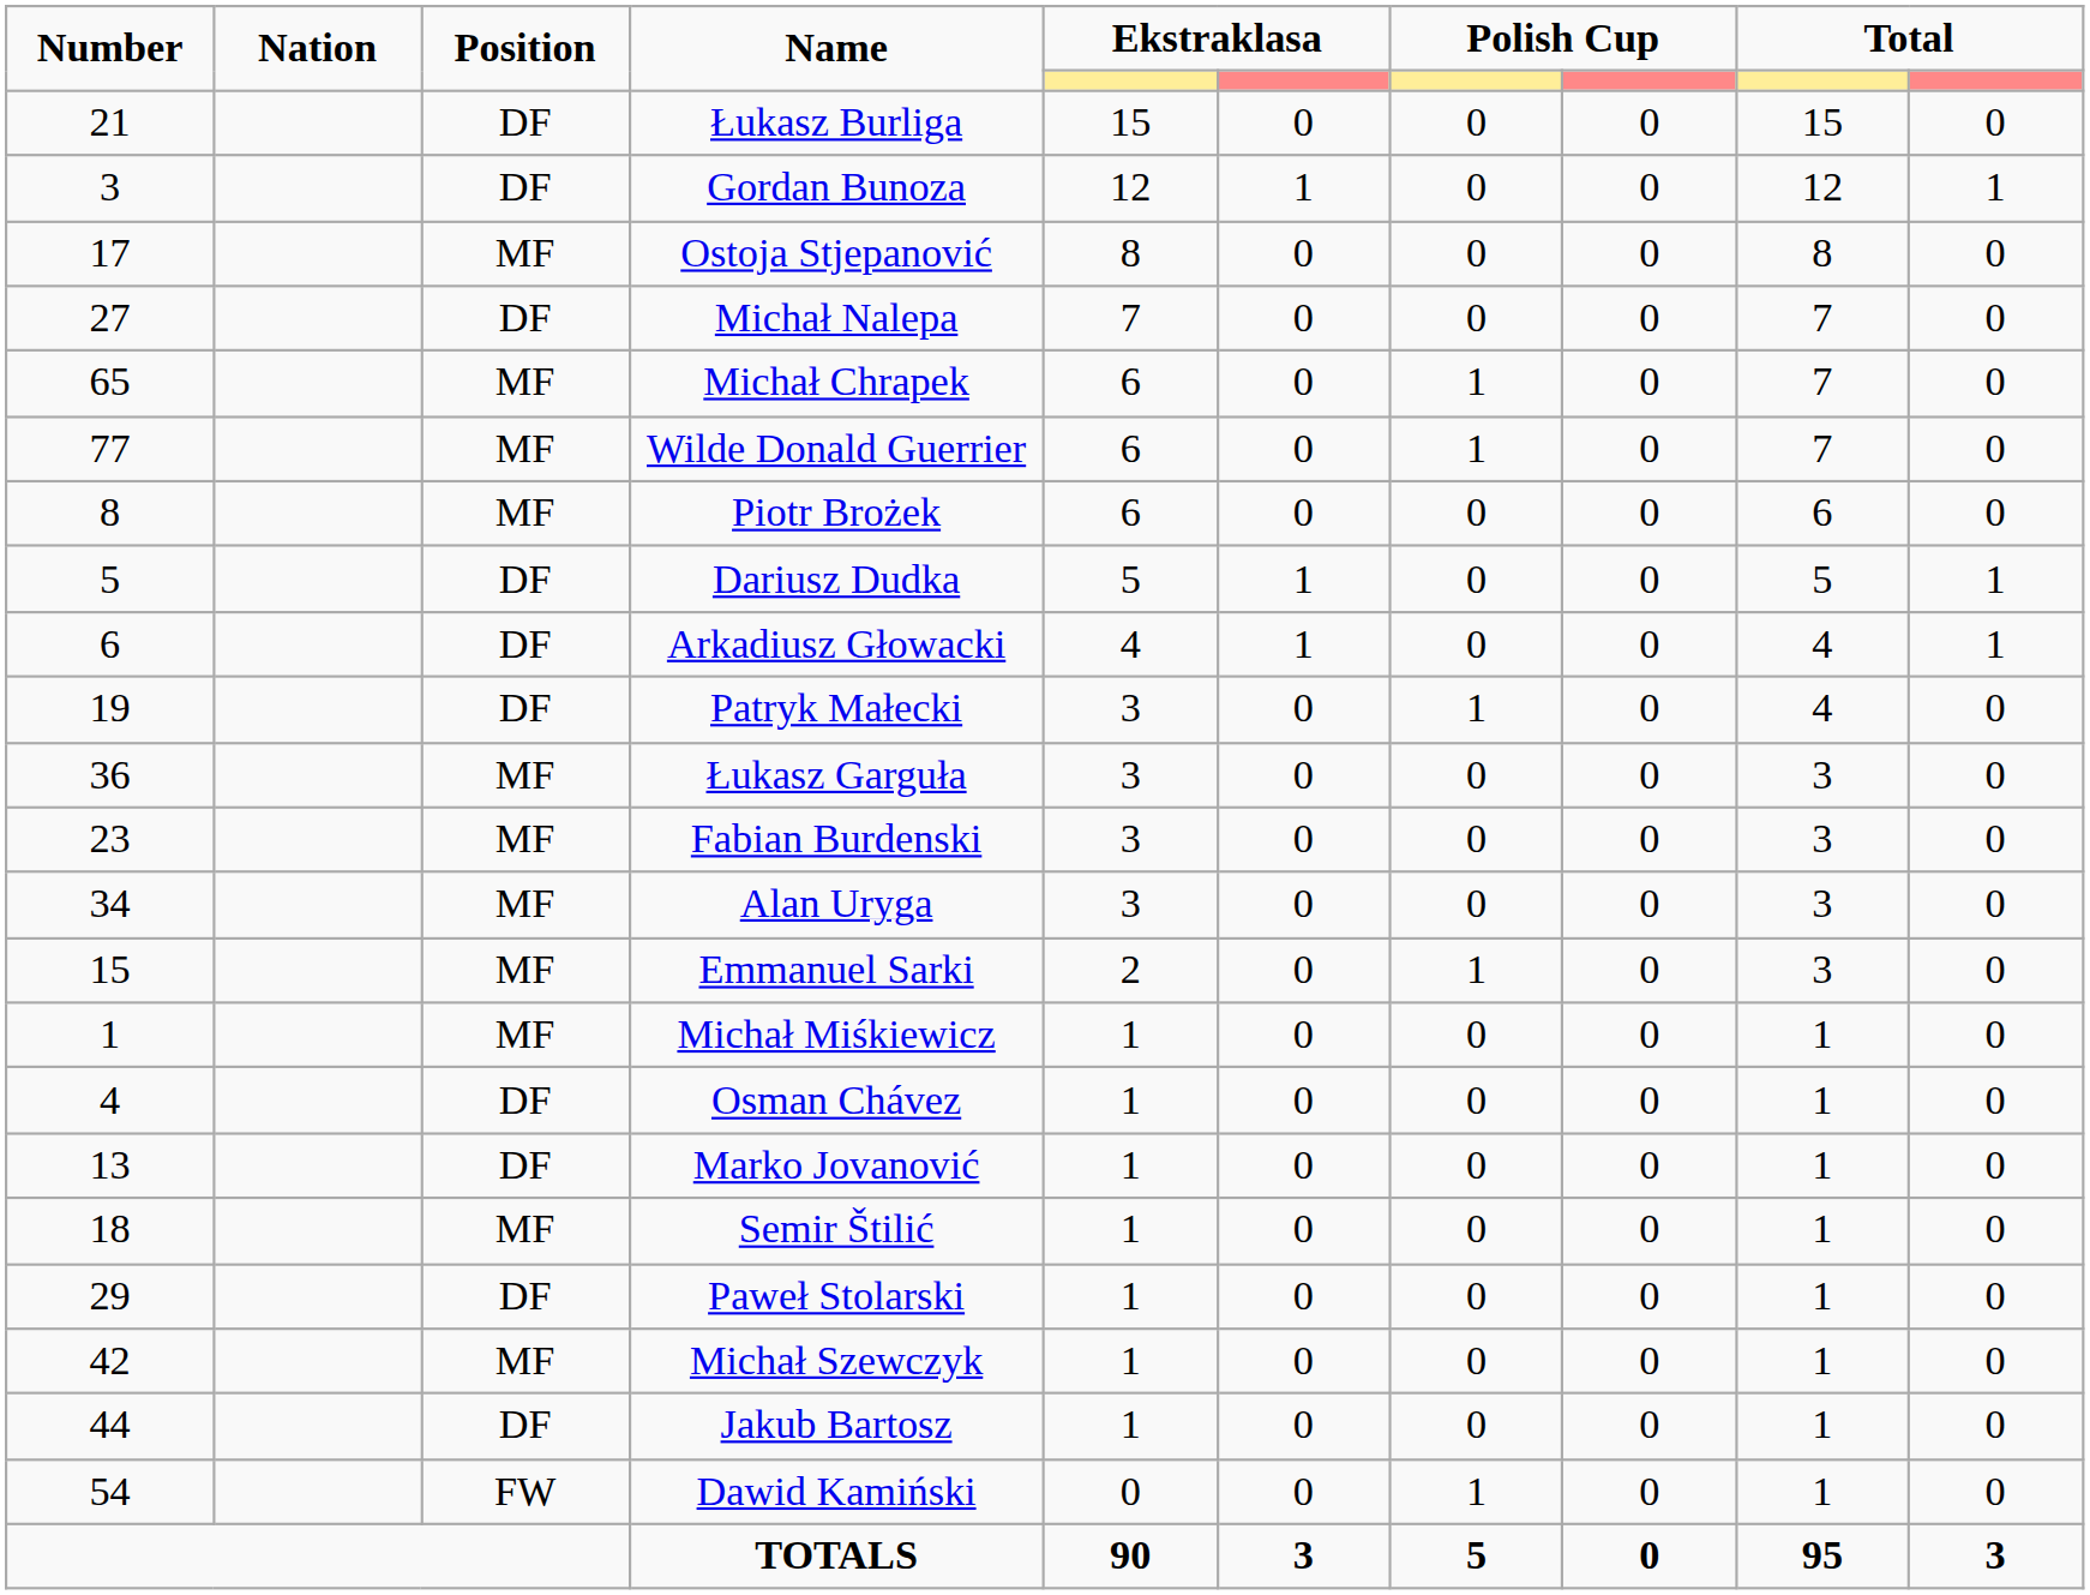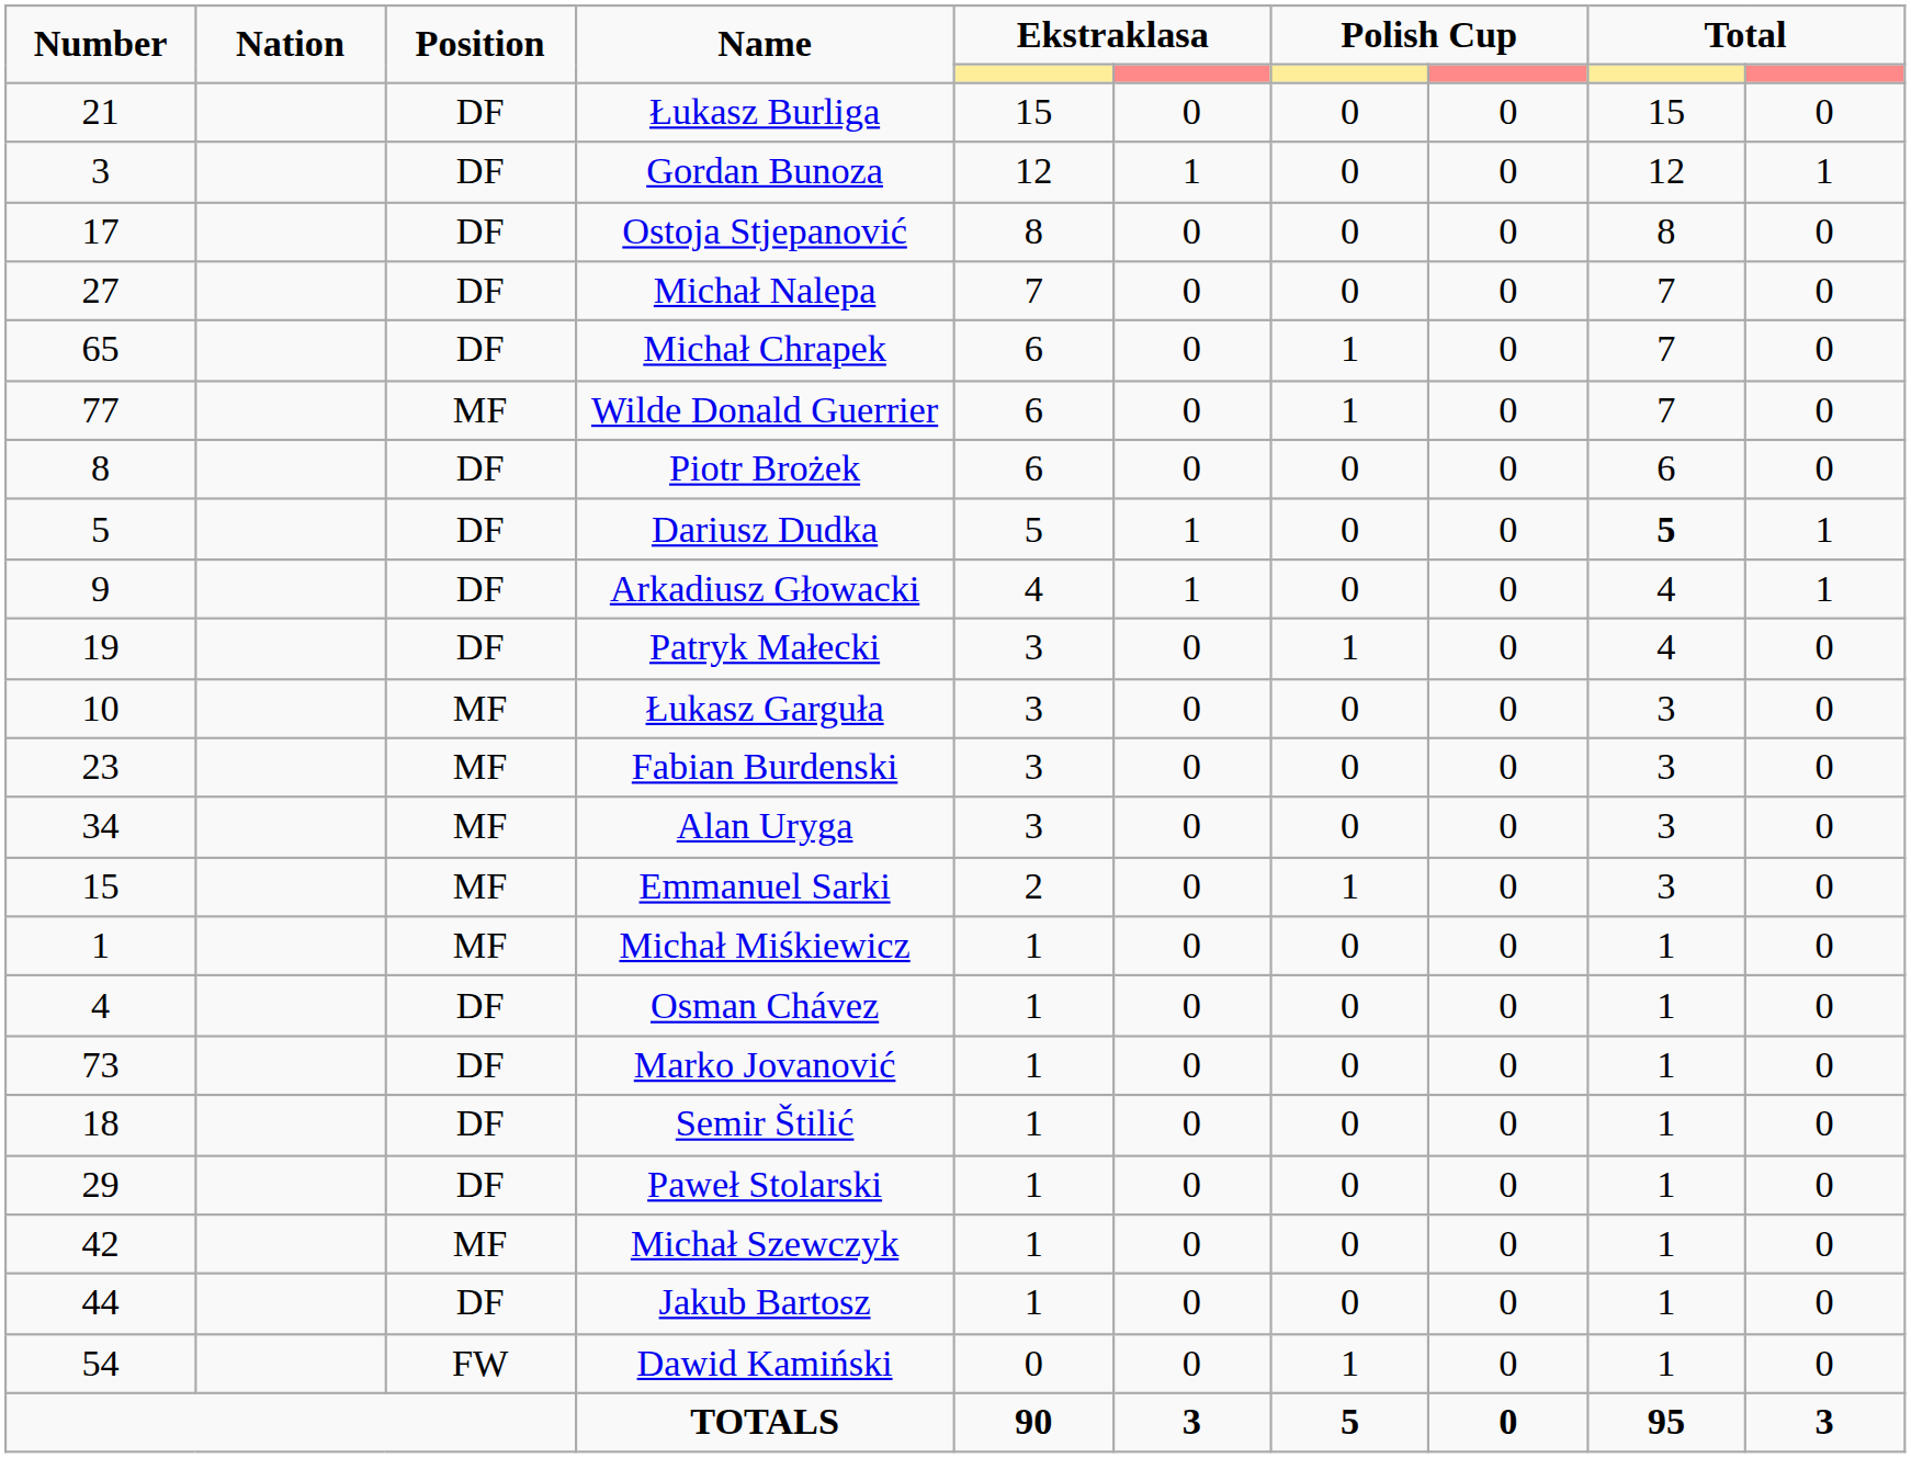Ostoja Stjepanović | Position: MF -> DF
Michał Chrapek | Position: MF -> DF
Piotr Brożek | Position: MF -> DF
Dariusz Dudka | column 9: normal -> bold
Arkadiusz Głowacki | Number: 6 -> 9
Łukasz Garguła | Number: 36 -> 10
Marko Jovanović | Number: 13 -> 73
Semir Štilić | Position: MF -> DF
